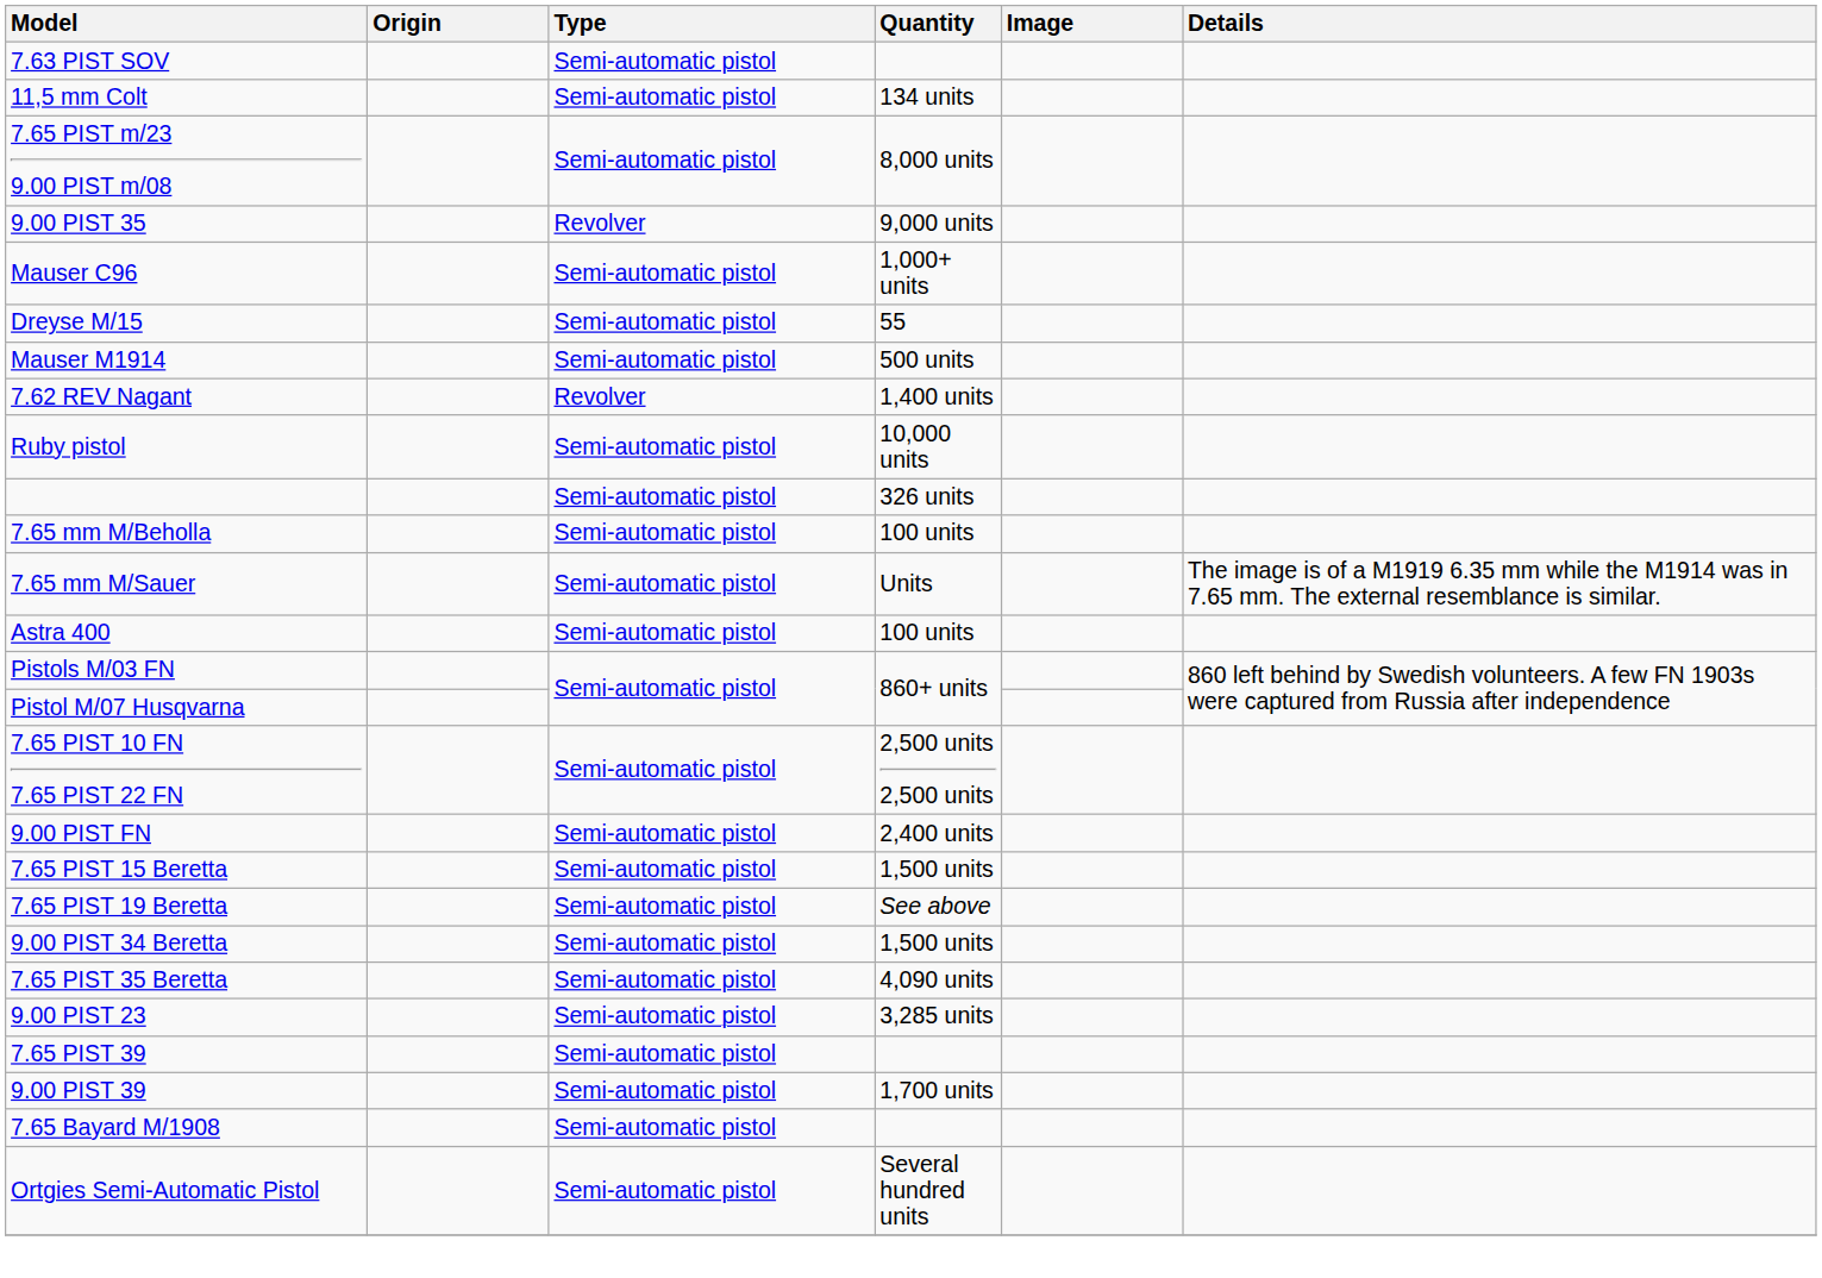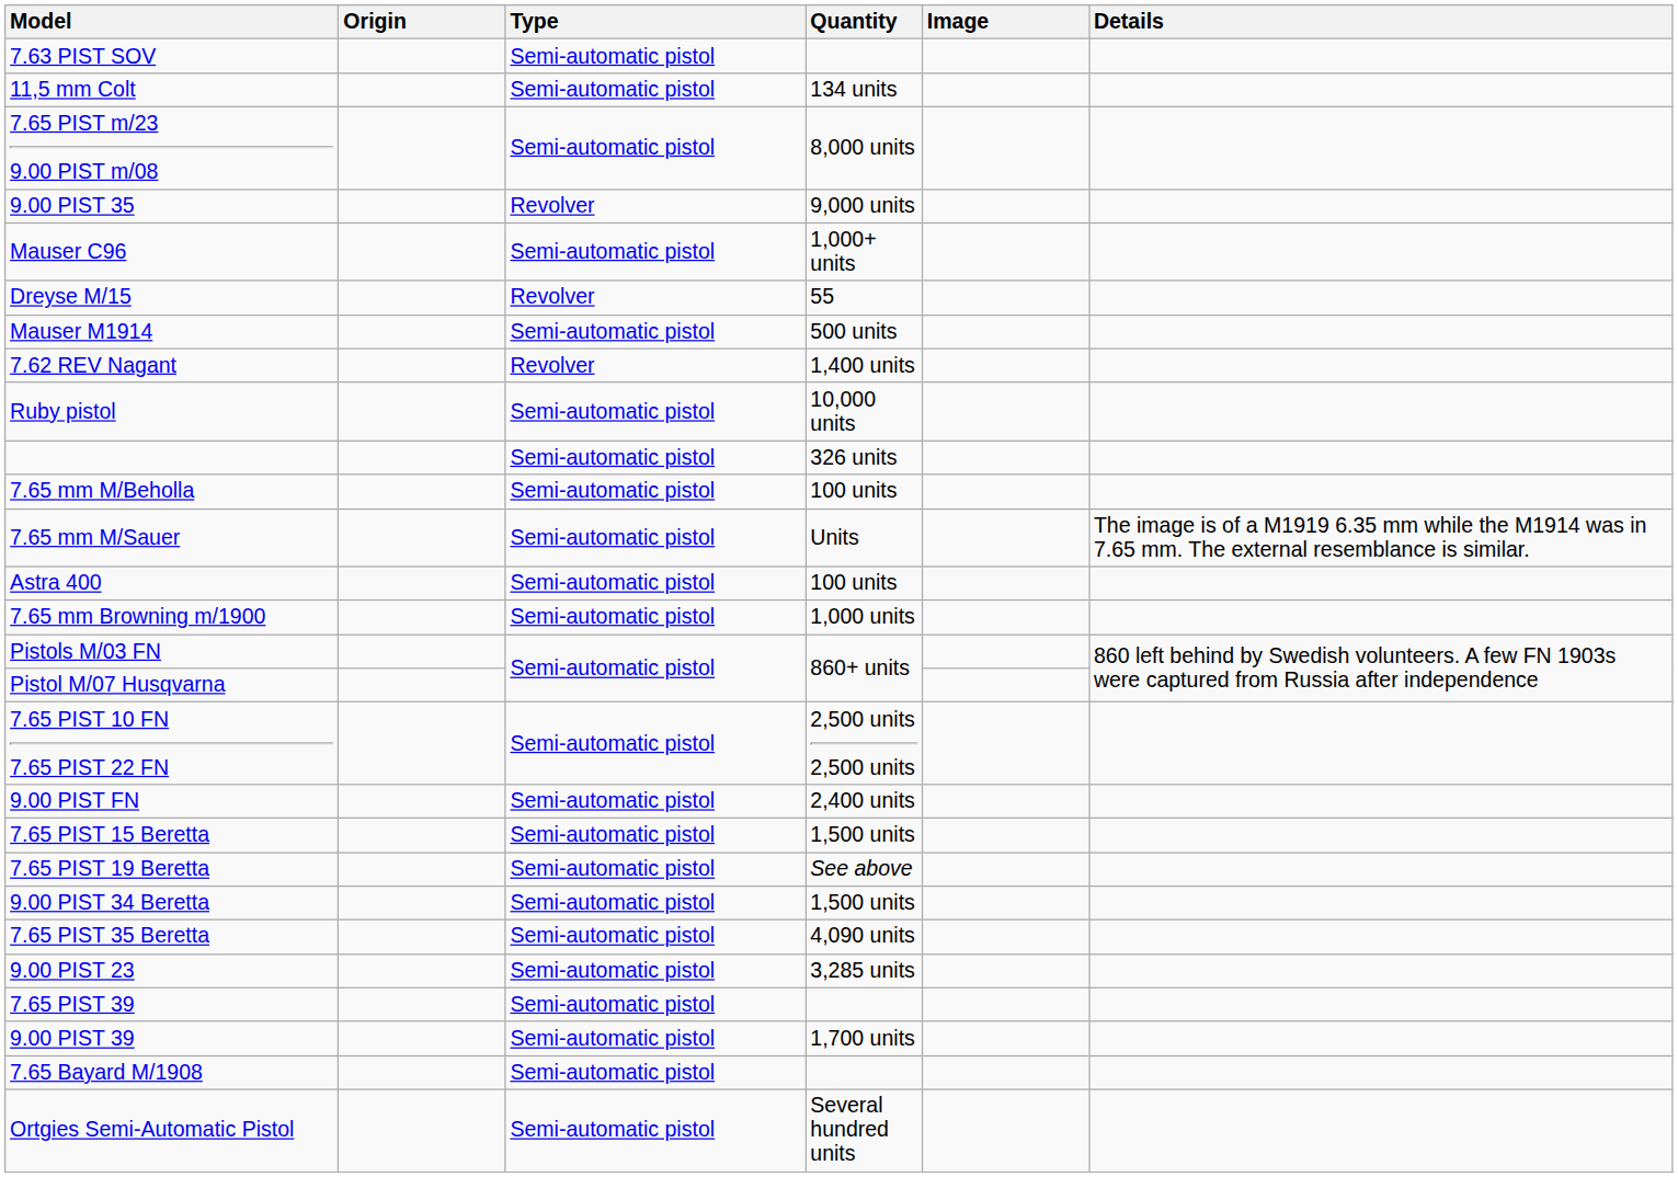Dreyse M/15 | Type: Semi-automatic pistol -> Revolver
+ row: 7.65 mm Browning m/1900 | Semi-automatic pistol | 1,000 units
